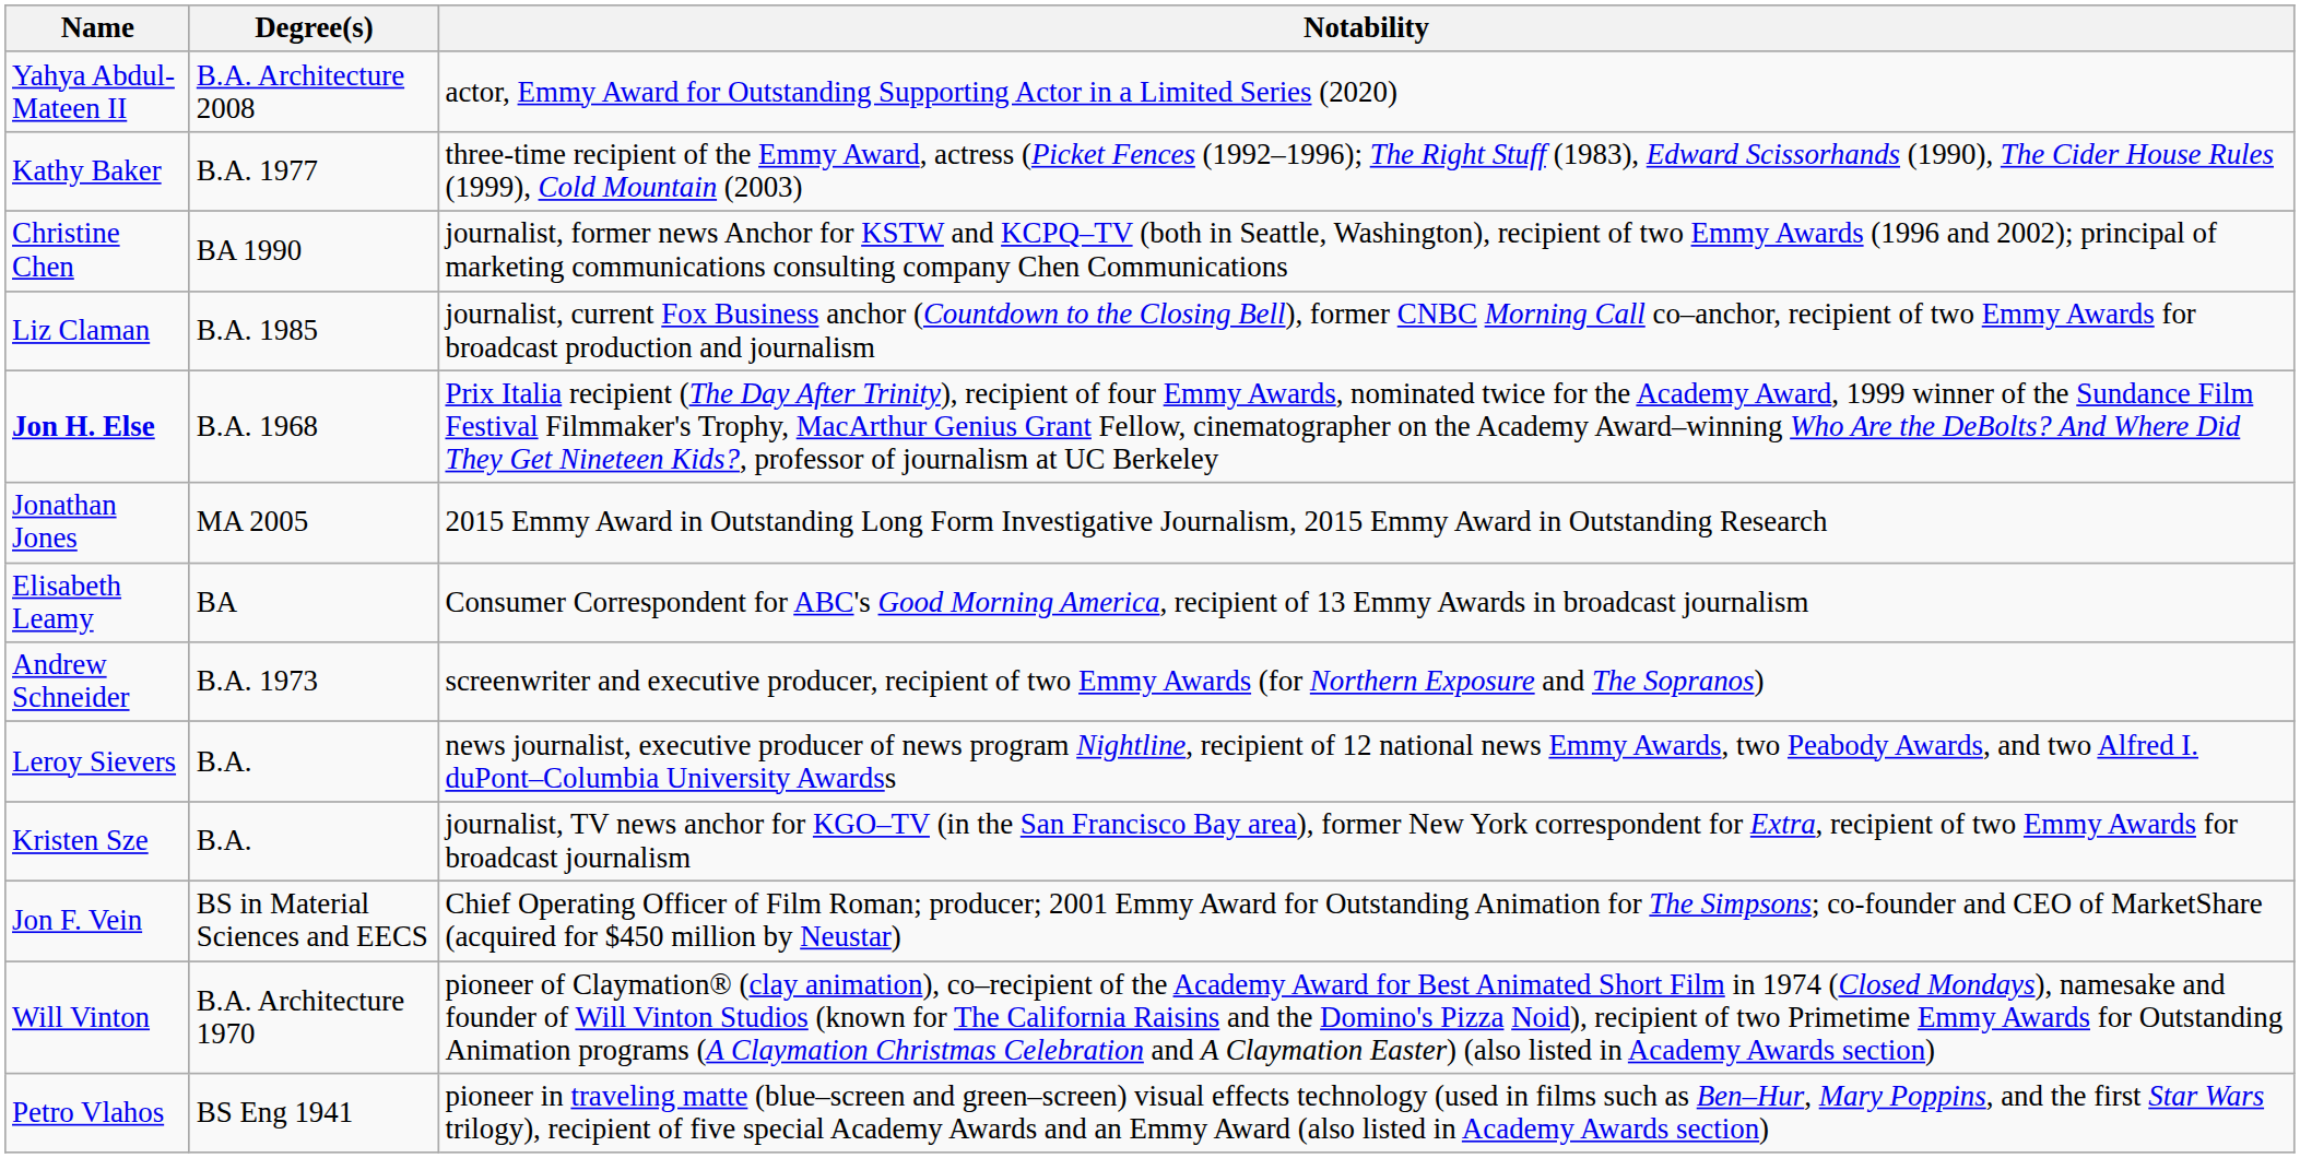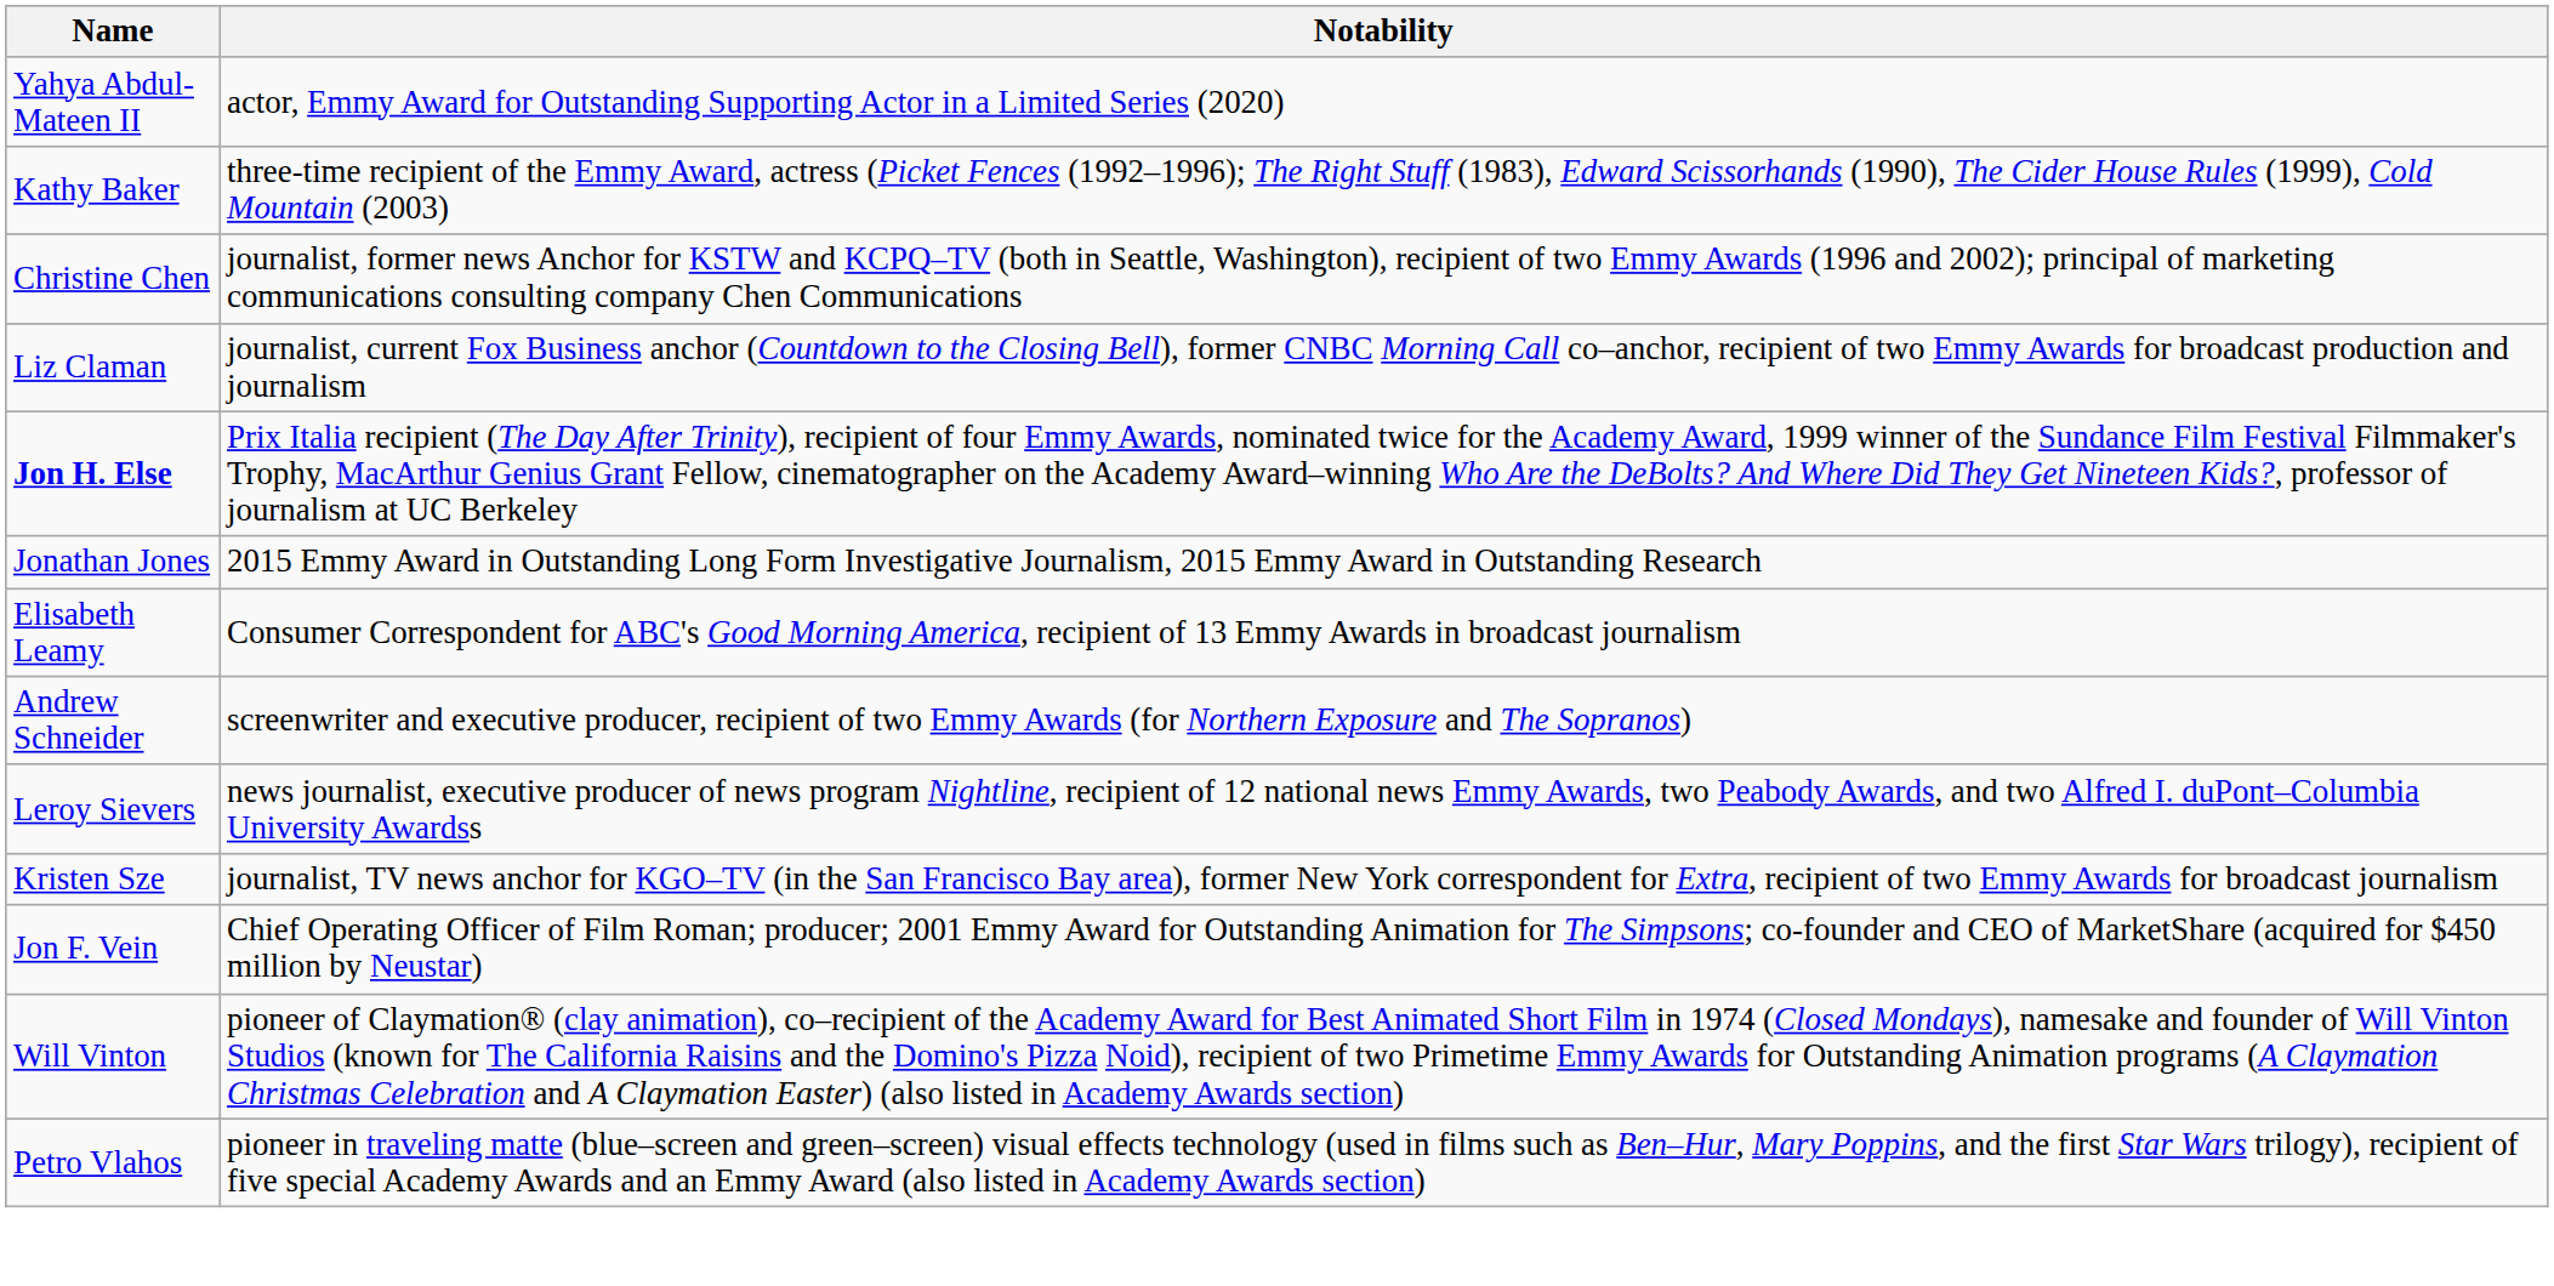- column: Degree(s) | B.A. Architecture 2008 | B.A. 1977 | BA 1990 | B.A. 1985 | B.A. 1968 | MA 2005 | BA | B.A. 1973 | B.A. | B.A. | BS in Material Sciences and EECS | B.A. Architecture 1970 | BS Eng 1941
